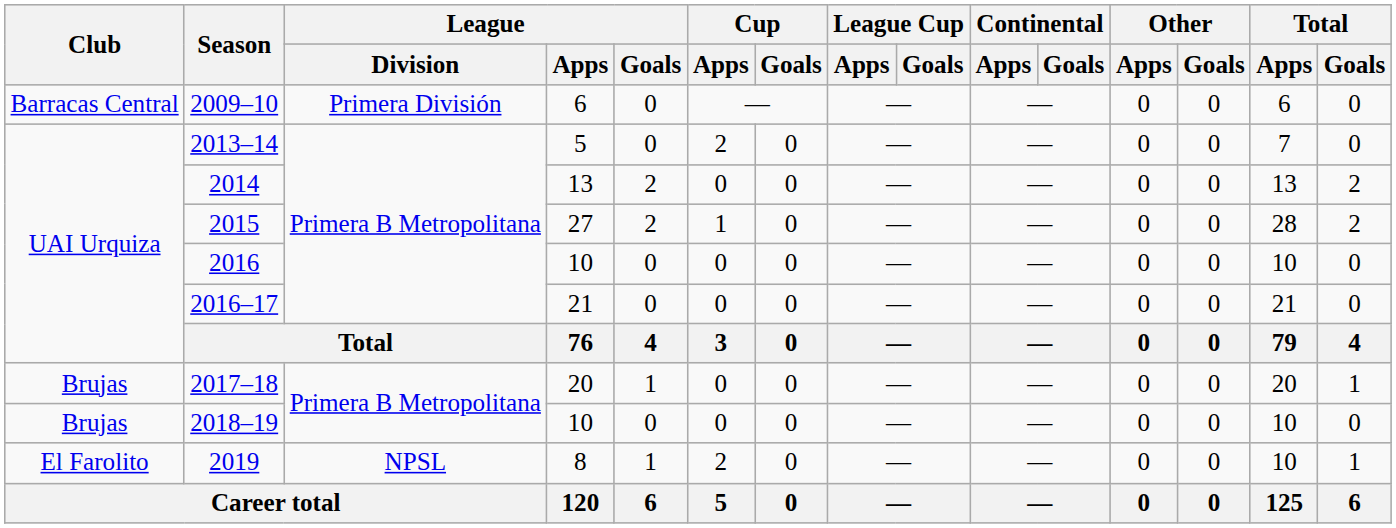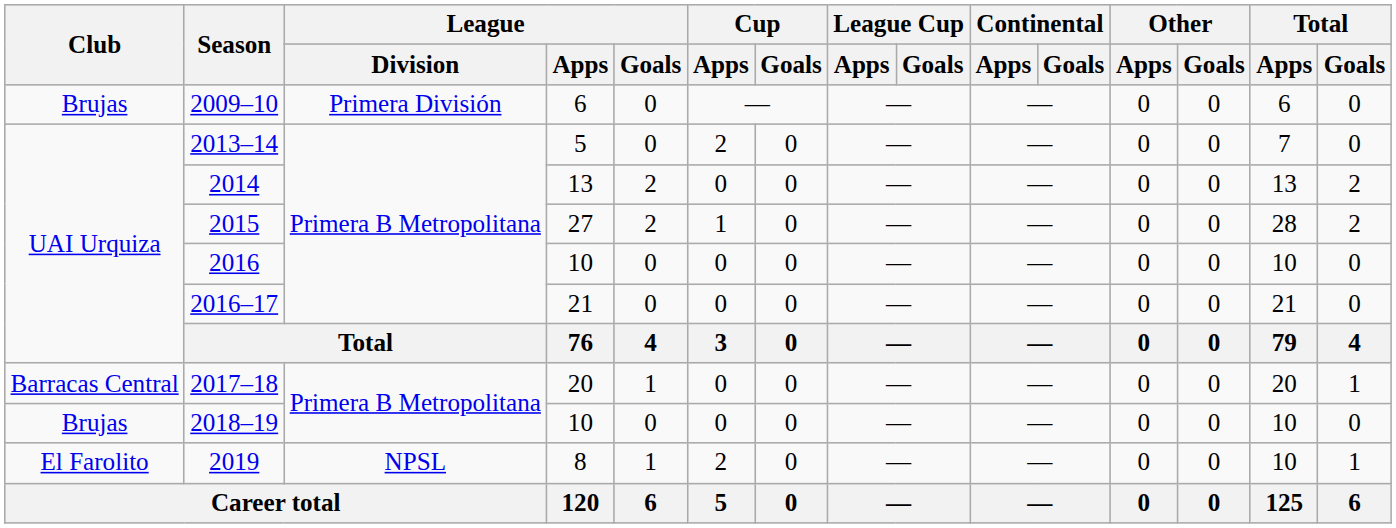2009–10 | Club: Barracas Central -> Brujas
2017–18 | Club: Brujas -> Barracas Central
